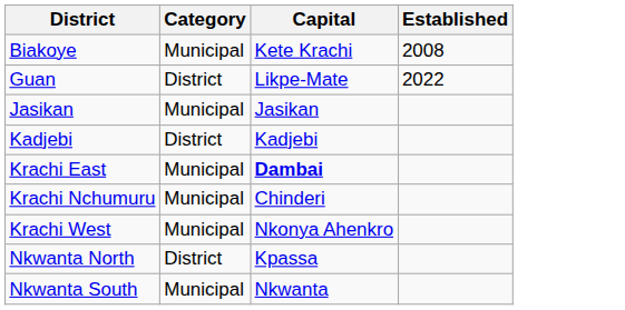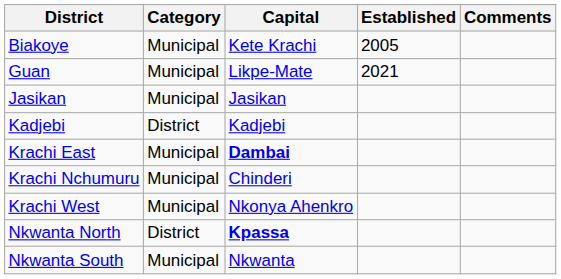+ column: Comments
Biakoye | Established: 2008 -> 2005
Guan | Category: District -> Municipal
Guan | Established: 2022 -> 2021
Nkwanta North | Capital: normal -> bold
